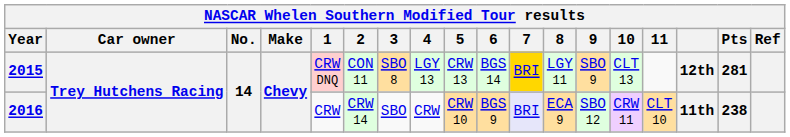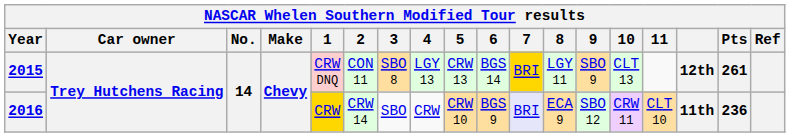2015 | Pts: 281 -> 261
2016 | 1: no background -> gold background
2016 | Pts: 238 -> 236
